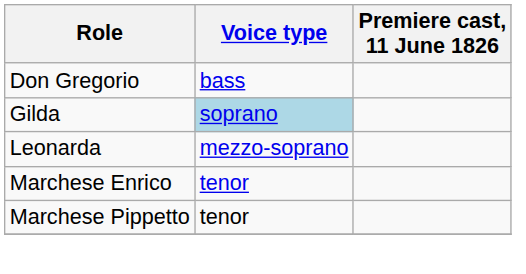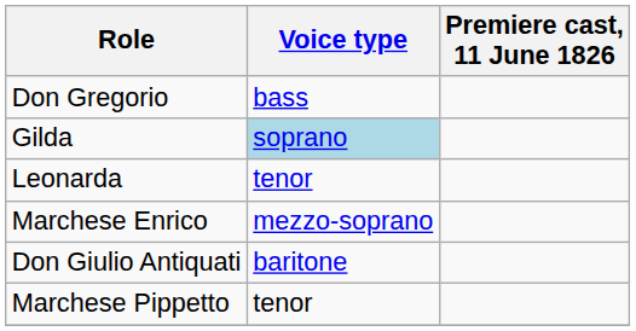Leonarda | Voice type: mezzo-soprano -> tenor
Marchese Enrico | Voice type: tenor -> mezzo-soprano
+ row: Don Giulio Antiquati | baritone
